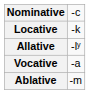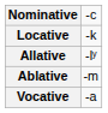rows swapped: Ablative <-> Vocative
